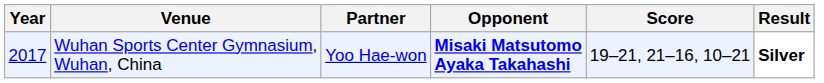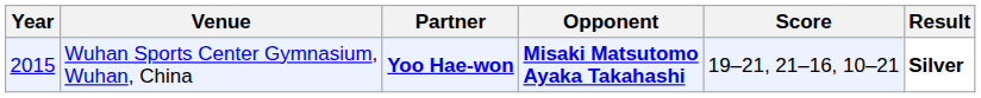Wuhan Sports Center Gymnasium, Wuhan, China | Year: 2017 -> 2015
Wuhan Sports Center Gymnasium, Wuhan, China | Partner: normal -> bold
